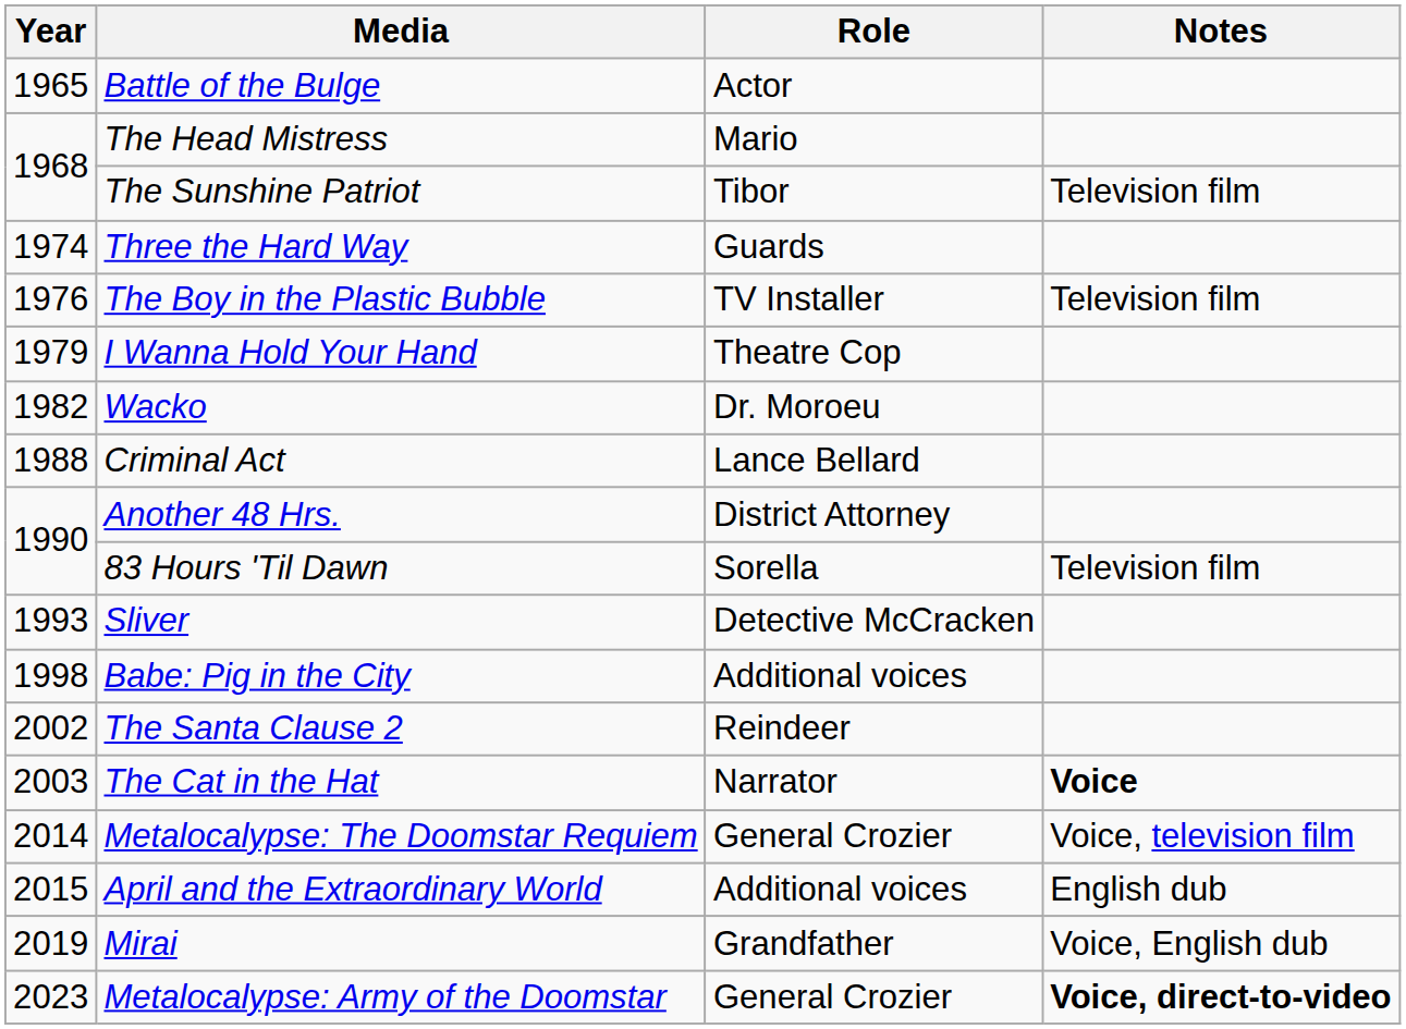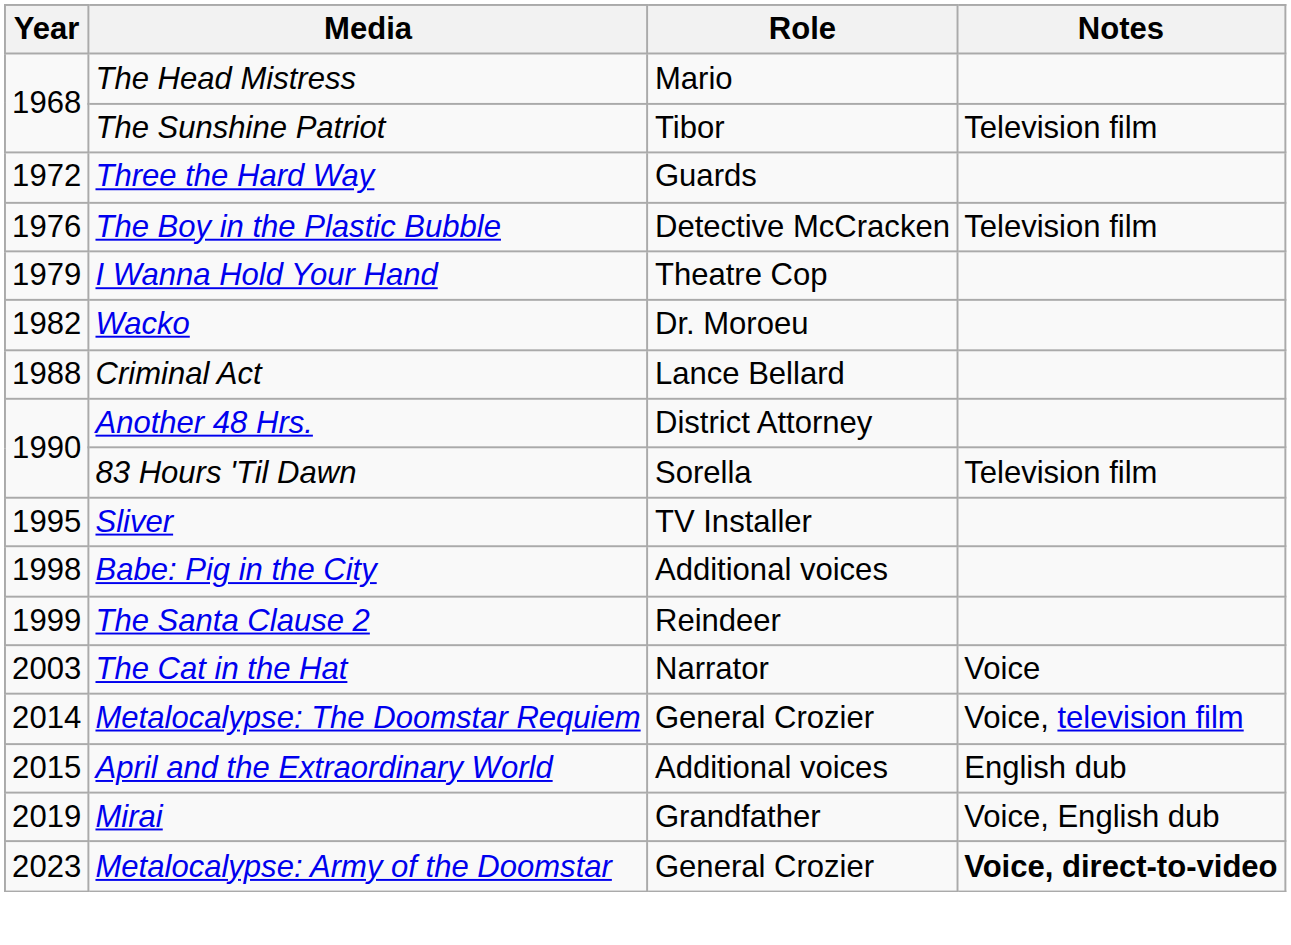- row: 1965 | Battle of the Bulge | Actor
Three the Hard Way | Year: 1974 -> 1972
The Boy in the Plastic Bubble | Role: TV Installer -> Detective McCracken
Sliver | Year: 1993 -> 1995
Sliver | Role: Detective McCracken -> TV Installer
The Santa Clause 2 | Year: 2002 -> 1999
The Cat in the Hat | Notes: bold -> normal
